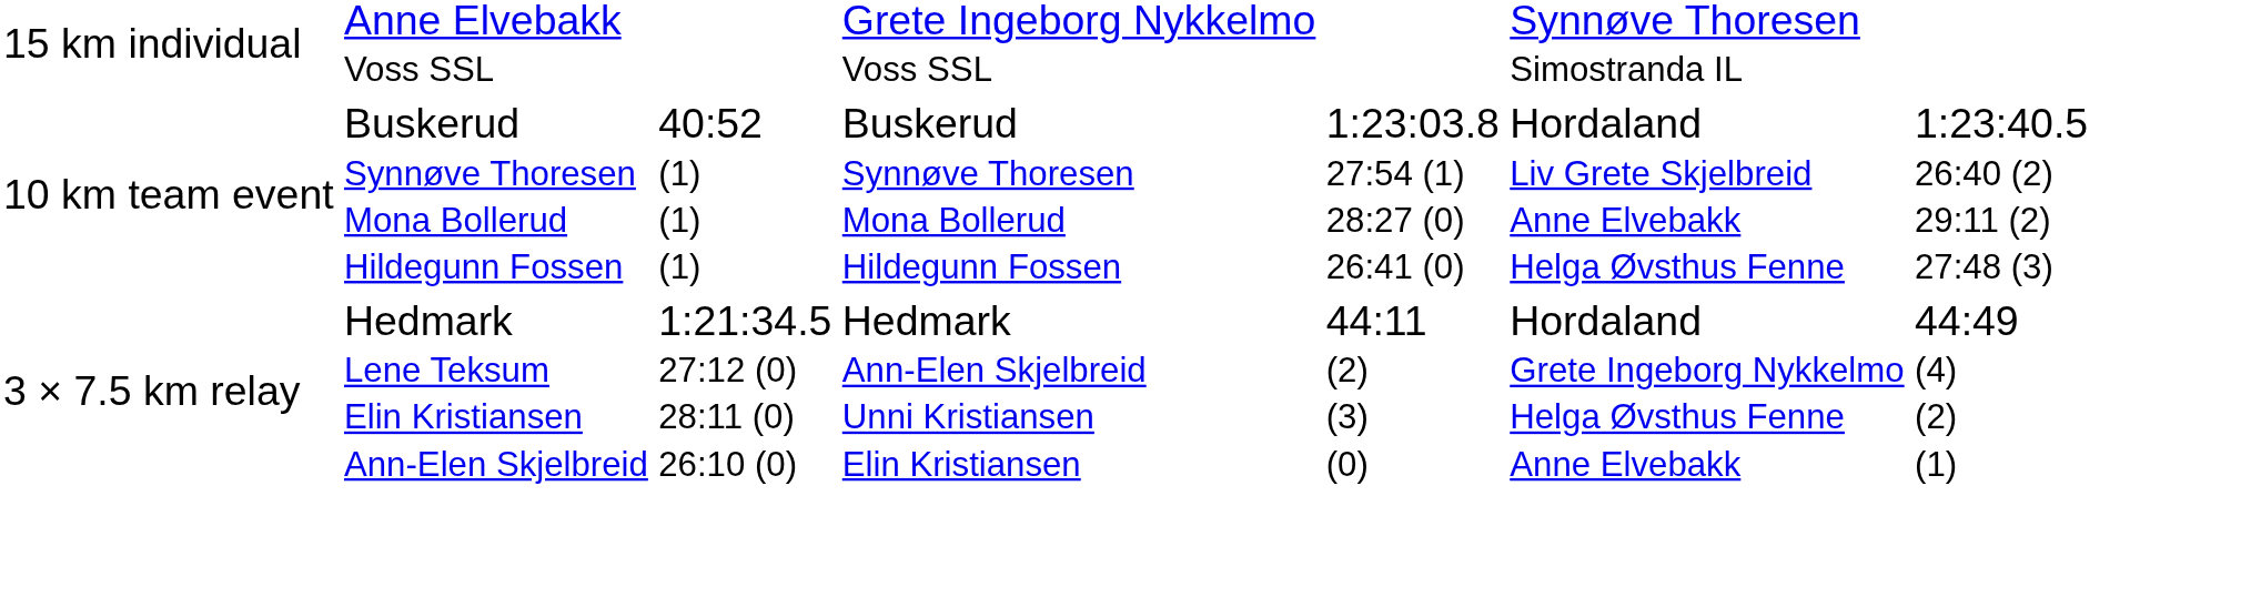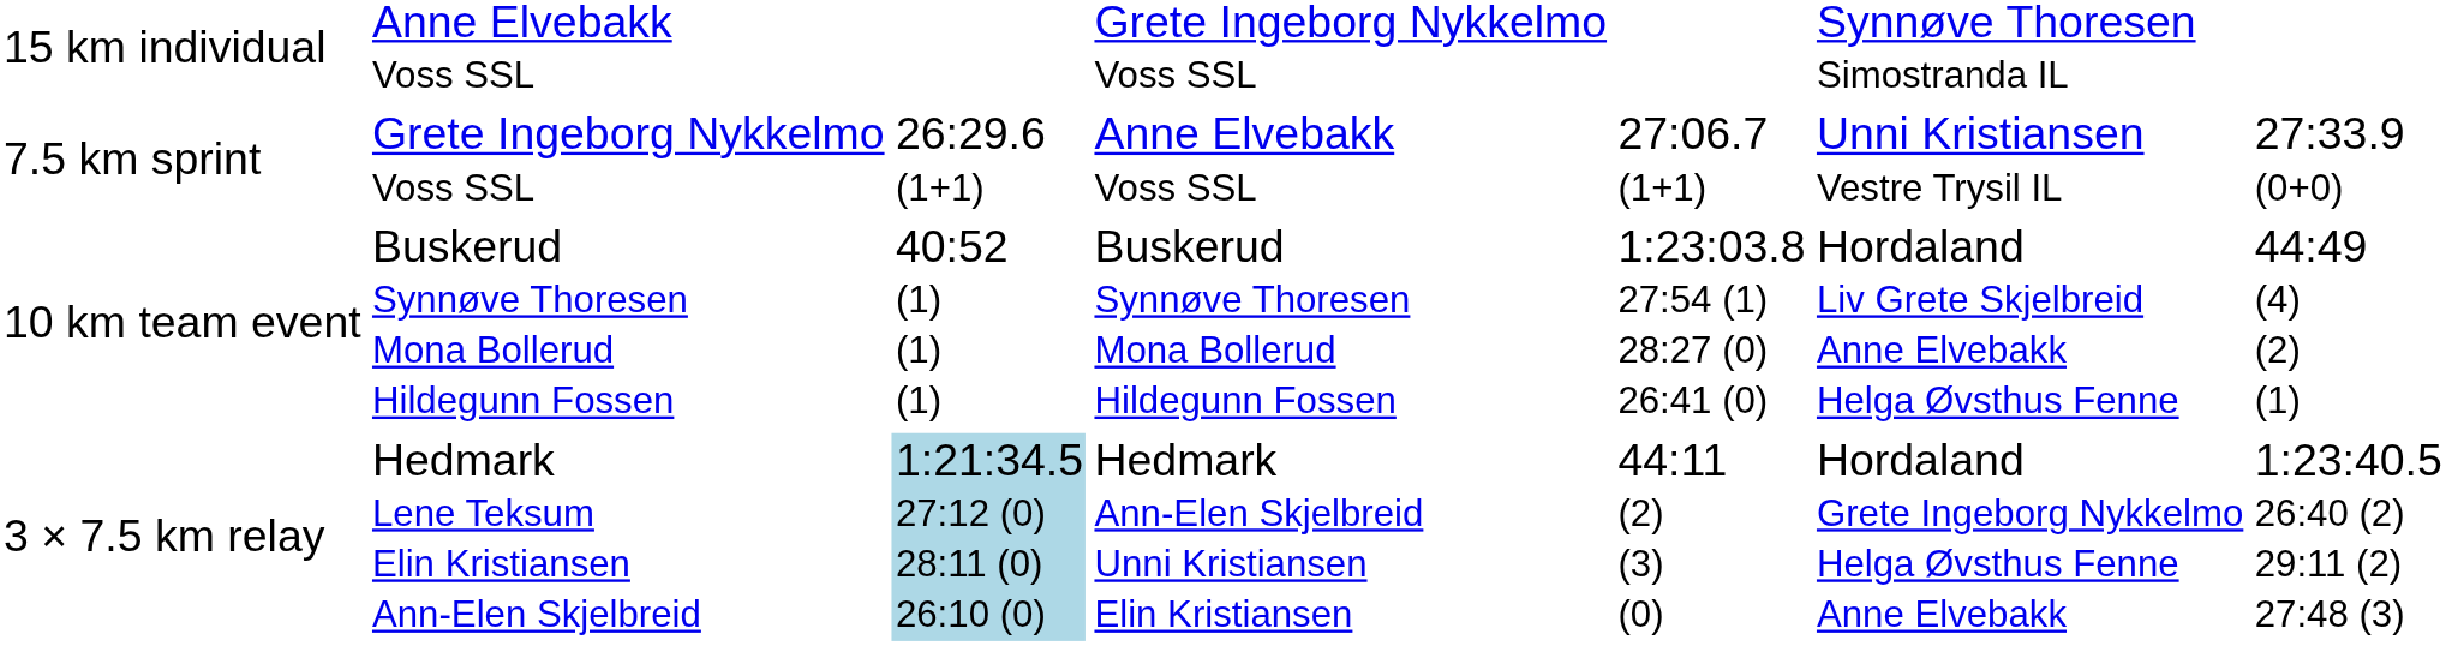+ row: 7.5 km sprint | Grete Ingeborg Nykkelmo Voss SSL | 26:29.6 (1+1) | Anne Elvebakk Voss SSL | 27:06.7 (1+1) | Unni Kristiansen Vestre Trysil IL | 27:33.9 (0+0)
10 km team event | column 7: 1:23:40.5 26:40 (2) 29:11 (2) 27:48 (3) -> 44:49 (4) (2) (1)
3 × 7.5 km relay | column 3: no background -> lightblue background
3 × 7.5 km relay | column 7: 44:49 (4) (2) (1) -> 1:23:40.5 26:40 (2) 29:11 (2) 27:48 (3)
